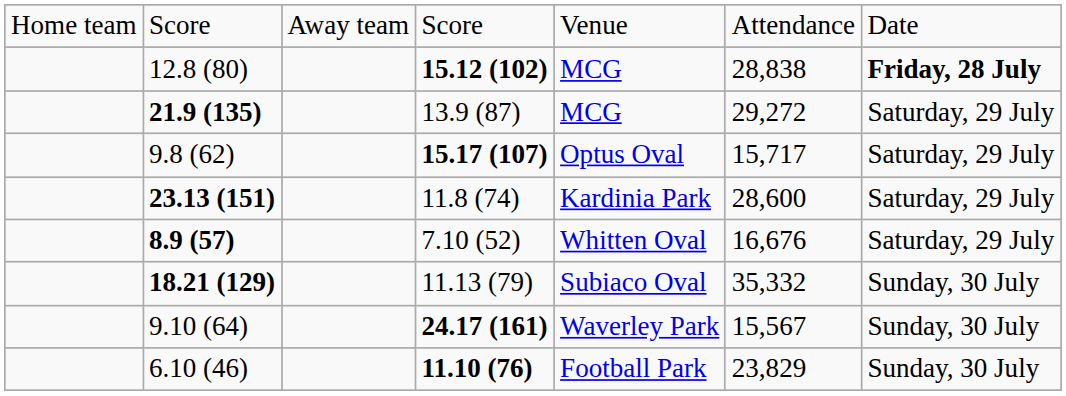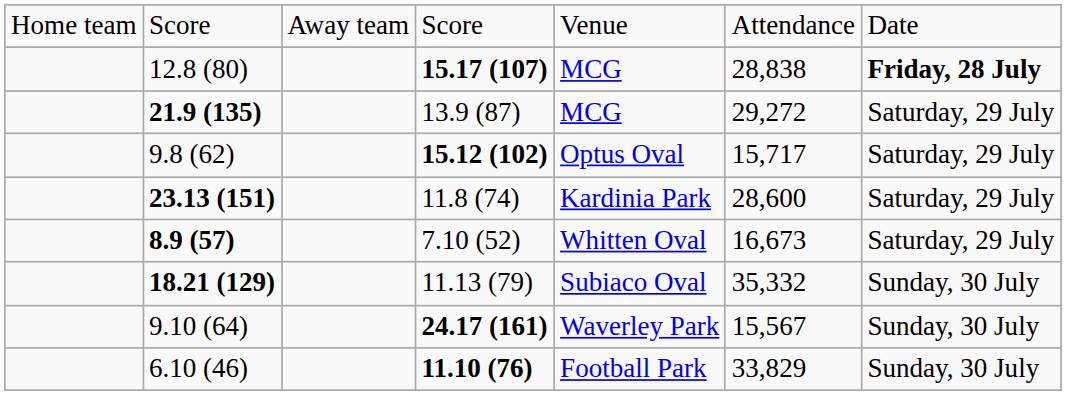12.8 (80) | column 4: 15.12 (102) -> 15.17 (107)
9.8 (62) | column 4: 15.17 (107) -> 15.12 (102)
8.9 (57) | column 6: 16,676 -> 16,673
6.10 (46) | column 6: 23,829 -> 33,829
